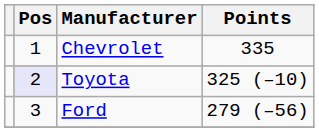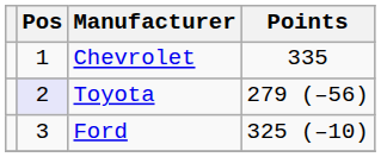Toyota | Points: 325 (–10) -> 279 (–56)
Ford | Points: 279 (–56) -> 325 (–10)
